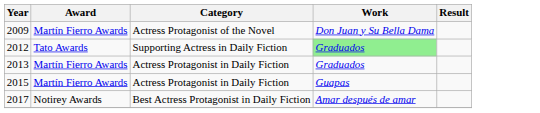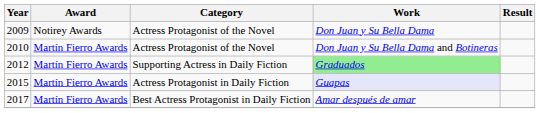2009 | Award: Martín Fierro Awards -> Notirey Awards
+ row: 2010 | Martín Fierro Awards | Actress Protagonist of the Novel | Don Juan y Su Bella Dama and Botineras
2012 | Award: Tato Awards -> Martín Fierro Awards
- row: 2013 | Martín Fierro Awards | Actress Protagonist in Daily Fiction | Graduados
2015 | Work: no background -> lavender background
2017 | Award: Notirey Awards -> Martín Fierro Awards
